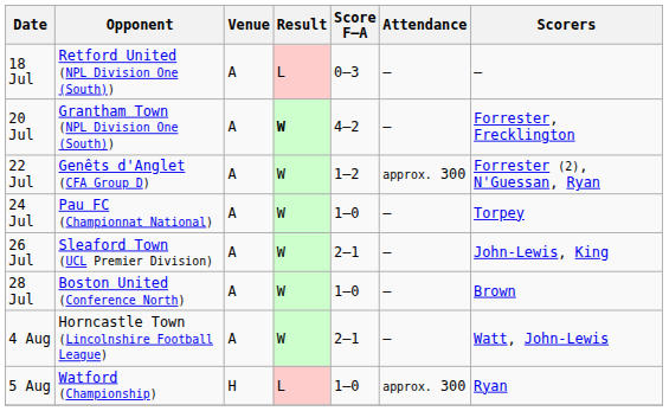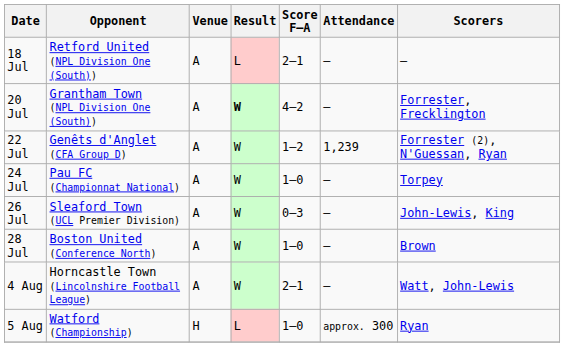18 Jul | Score F–A: 0–3 -> 2–1
22 Jul | Attendance: approx. 300 -> 1,239
26 Jul | Score F–A: 2–1 -> 0–3
